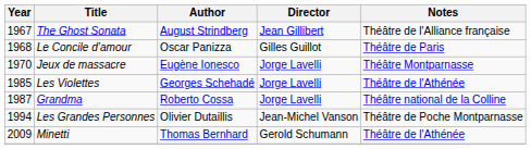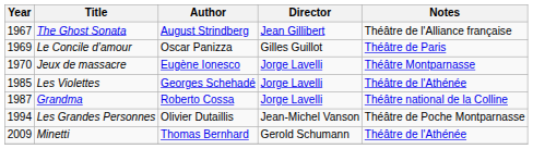Le Concile d’amour | Year: 1968 -> 1969
